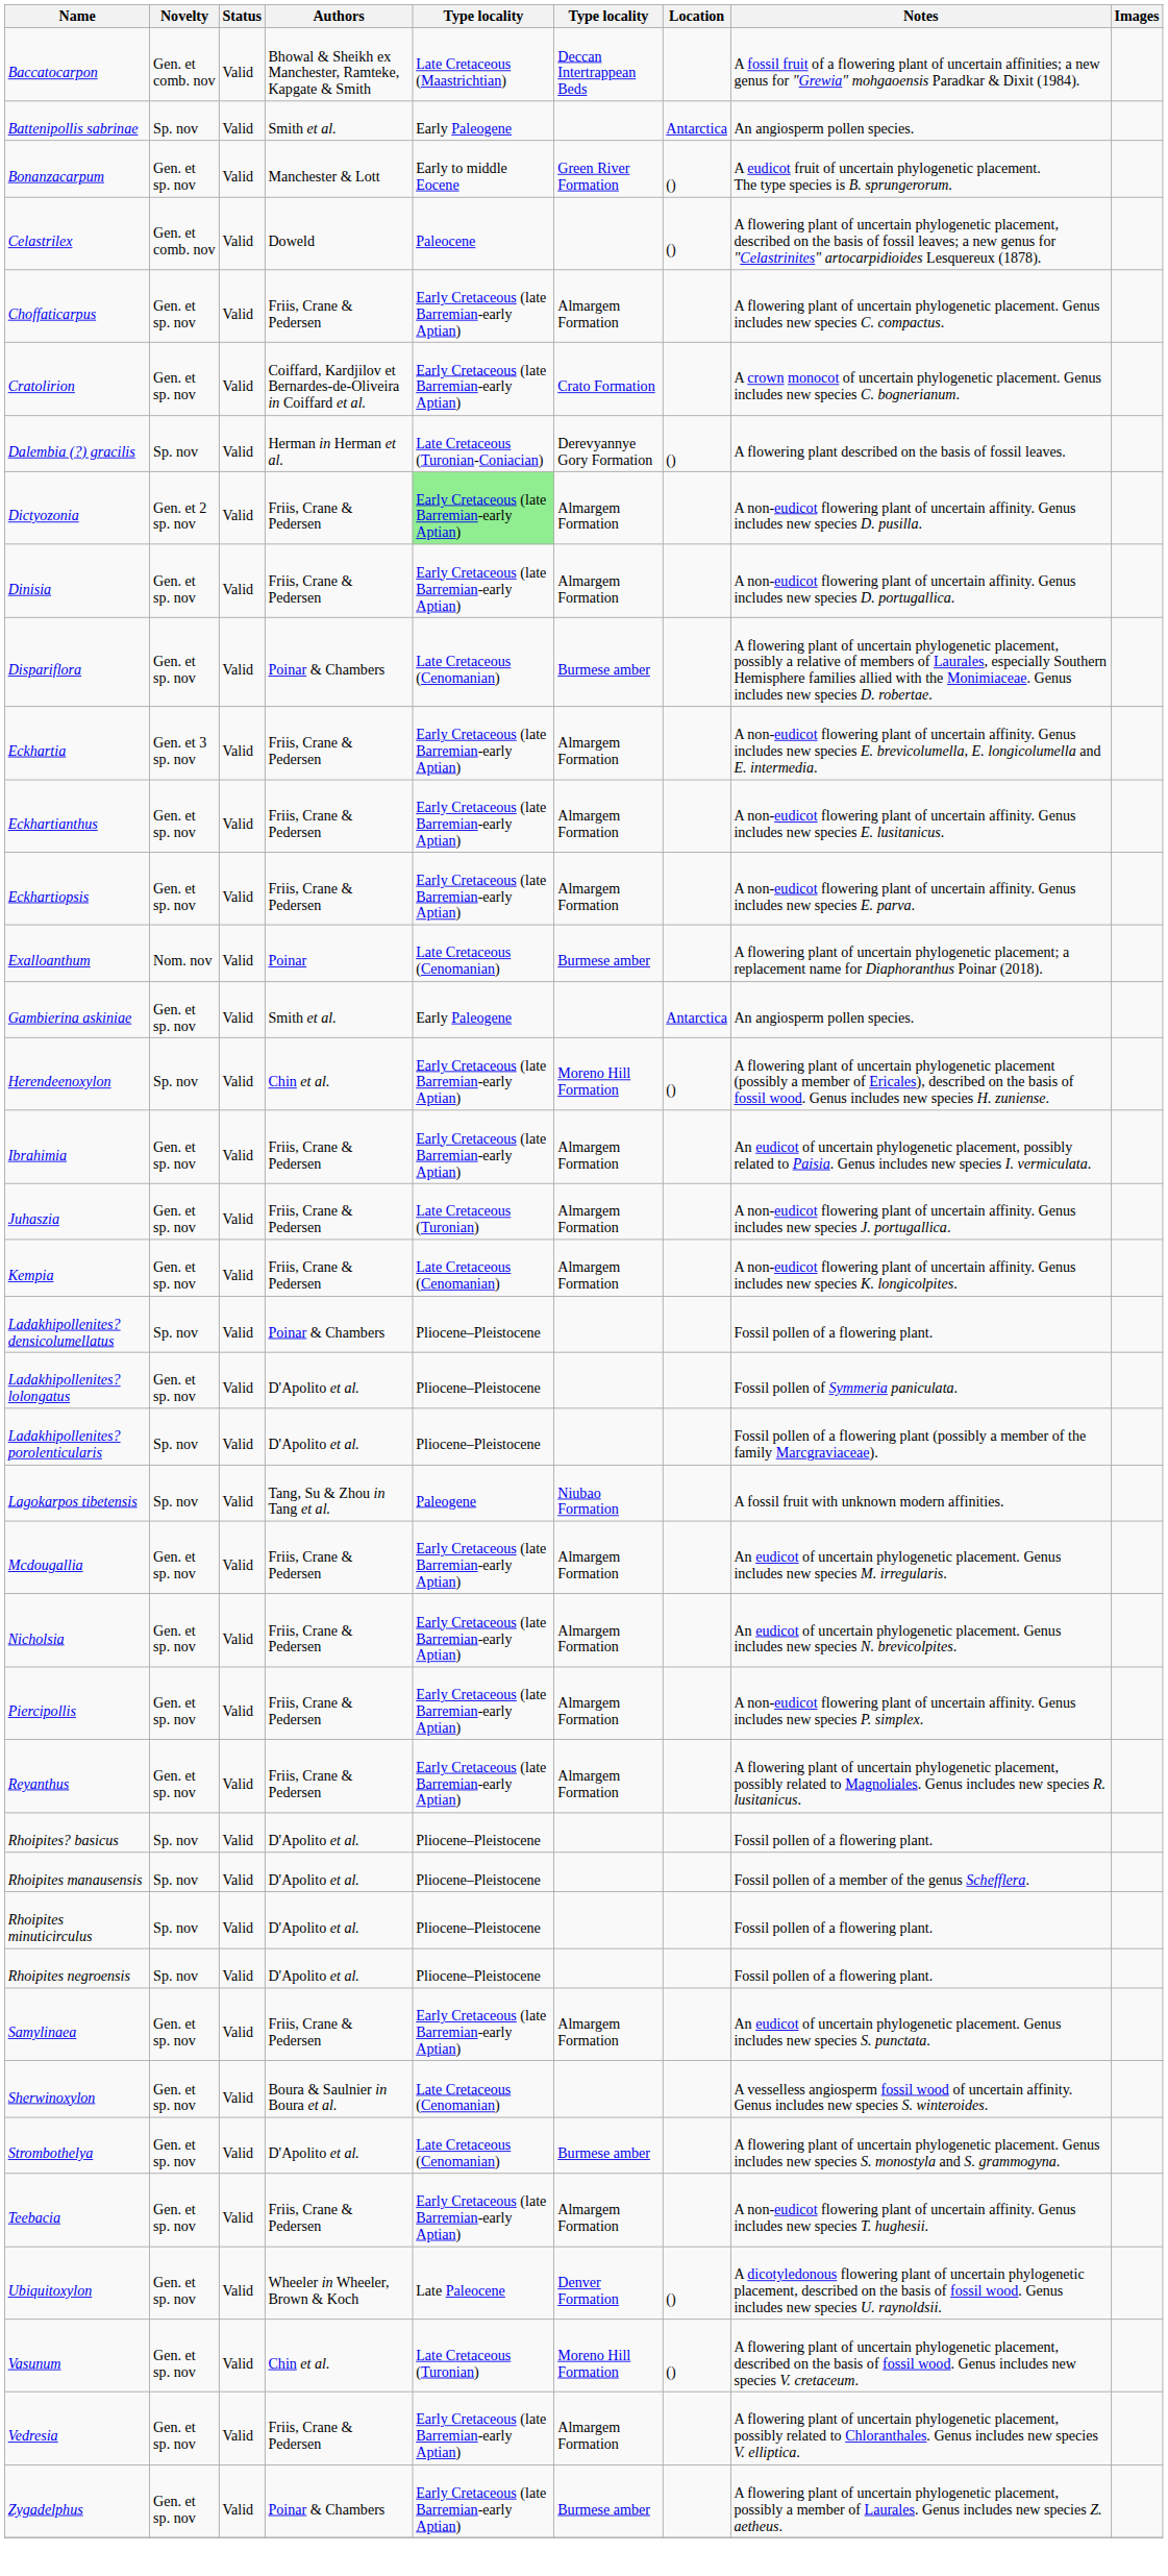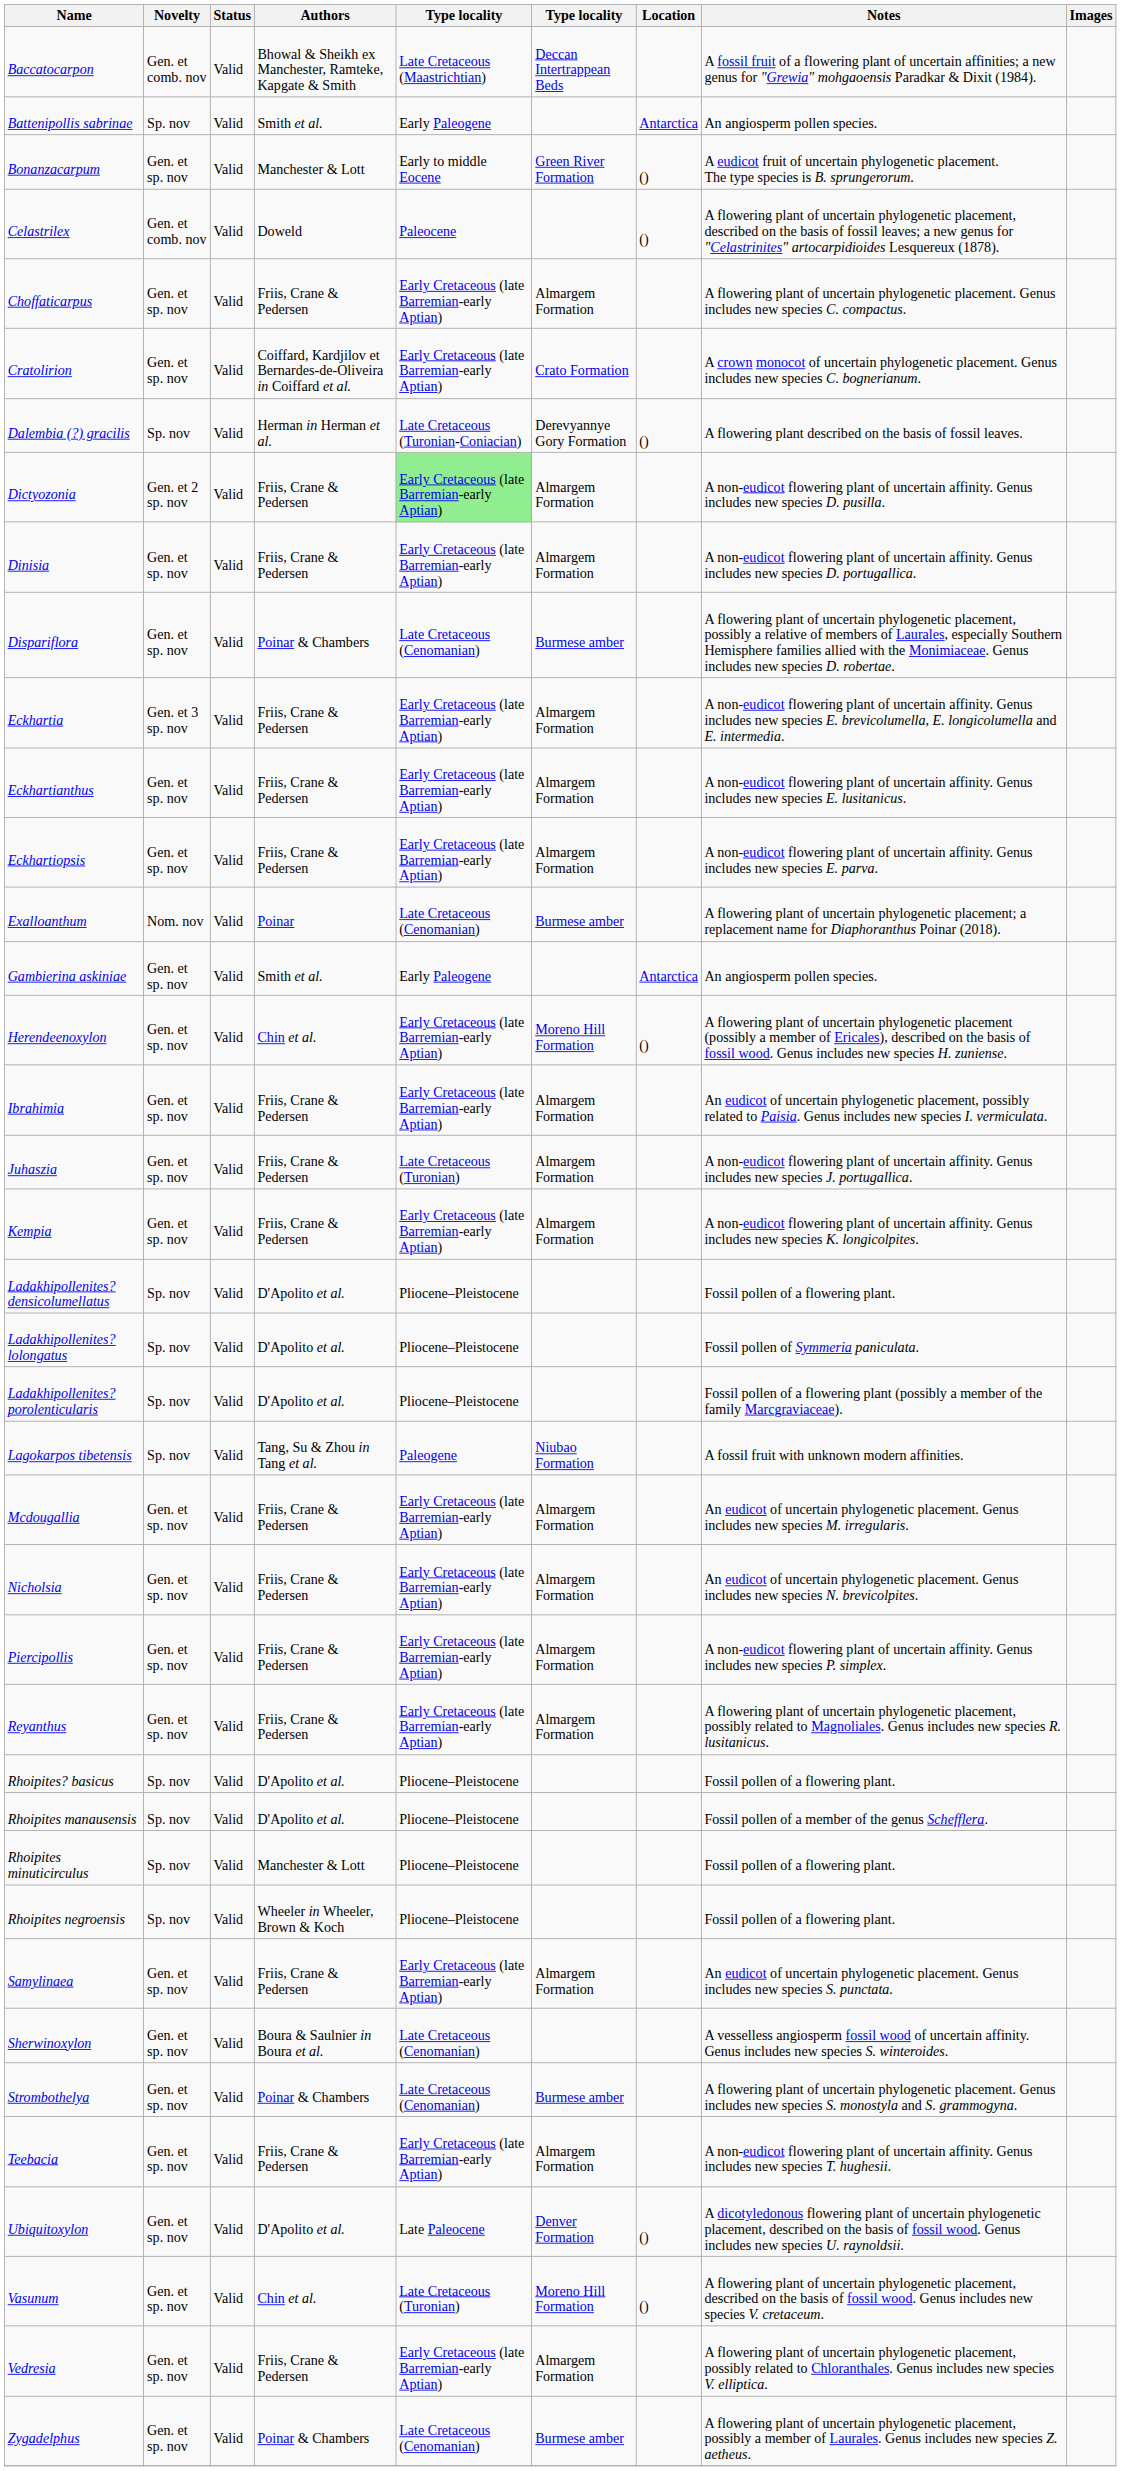Herendeenoxylon | Novelty: Sp. nov -> Gen. et sp. nov
Kempia | column 5: Late Cretaceous (Cenomanian) -> Early Cretaceous (late Barremian-early Aptian)
Ladakhipollenites? densicolumellatus | Authors: Poinar & Chambers -> D'Apolito et al.
Ladakhipollenites? lolongatus | Novelty: Gen. et sp. nov -> Sp. nov
Rhoipites minuticirculus | Authors: D'Apolito et al. -> Manchester & Lott
Rhoipites negroensis | Authors: D'Apolito et al. -> Wheeler in Wheeler, Brown & Koch
Strombothelya | Authors: D'Apolito et al. -> Poinar & Chambers
Ubiquitoxylon | Authors: Wheeler in Wheeler, Brown & Koch -> D'Apolito et al.
Zygadelphus | column 5: Early Cretaceous (late Barremian-early Aptian) -> Late Cretaceous (Cenomanian)
